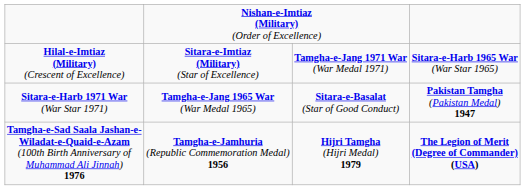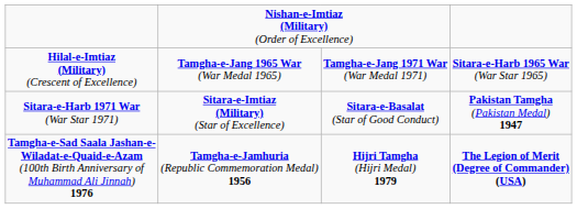Hilal-e-Imtiaz (Military) (Crescent of Excellence) | column 2: Sitara-e-Imtiaz (Military) (Star of Excellence) -> Tamgha-e-Jang 1965 War (War Medal 1965)
Sitara-e-Harb 1971 War (War Star 1971) | column 2: Tamgha-e-Jang 1965 War (War Medal 1965) -> Sitara-e-Imtiaz (Military) (Star of Excellence)
